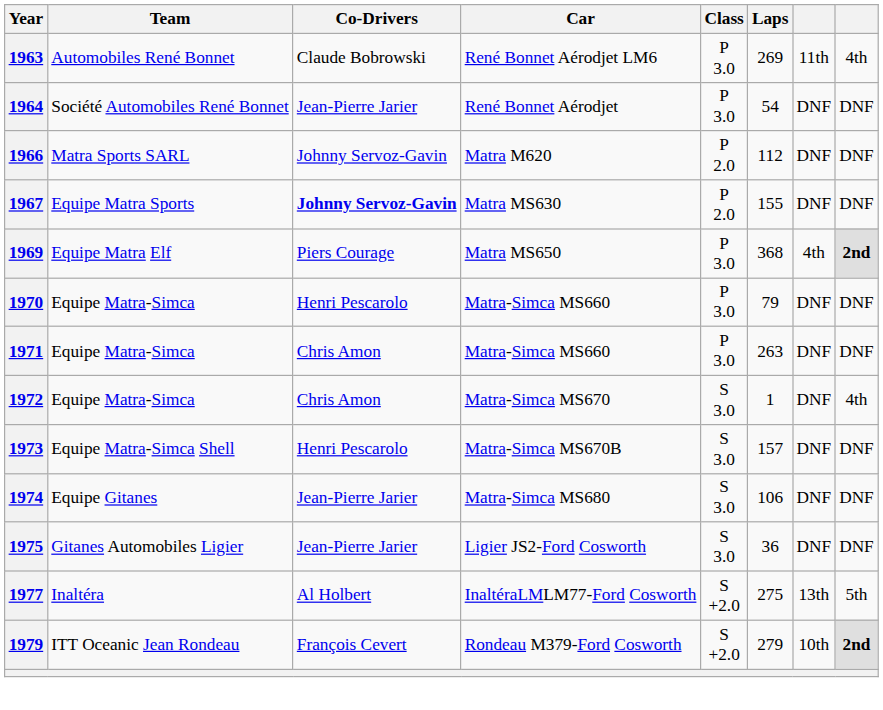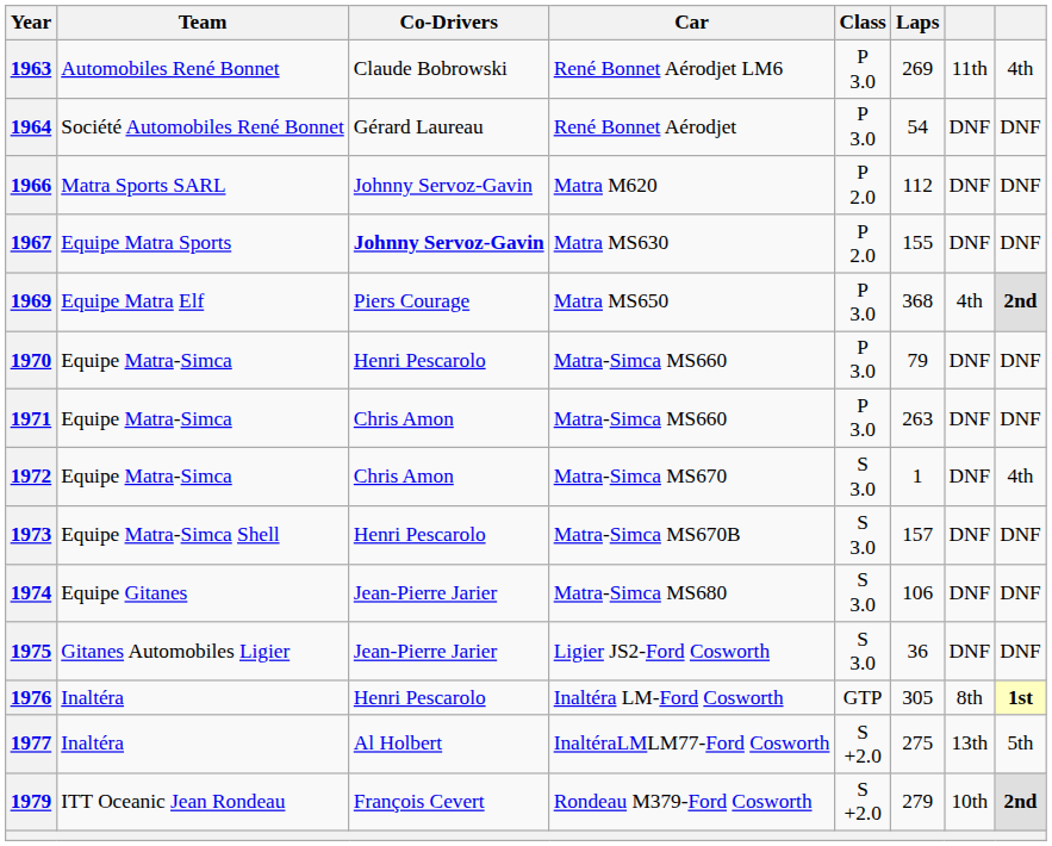1964 | Co-Drivers: Jean-Pierre Jarier -> Gérard Laureau
+ row: 1976 | Inaltéra | Henri Pescarolo | Inaltéra LM-Ford Cosworth | GTP | 305 | 8th | 1st
